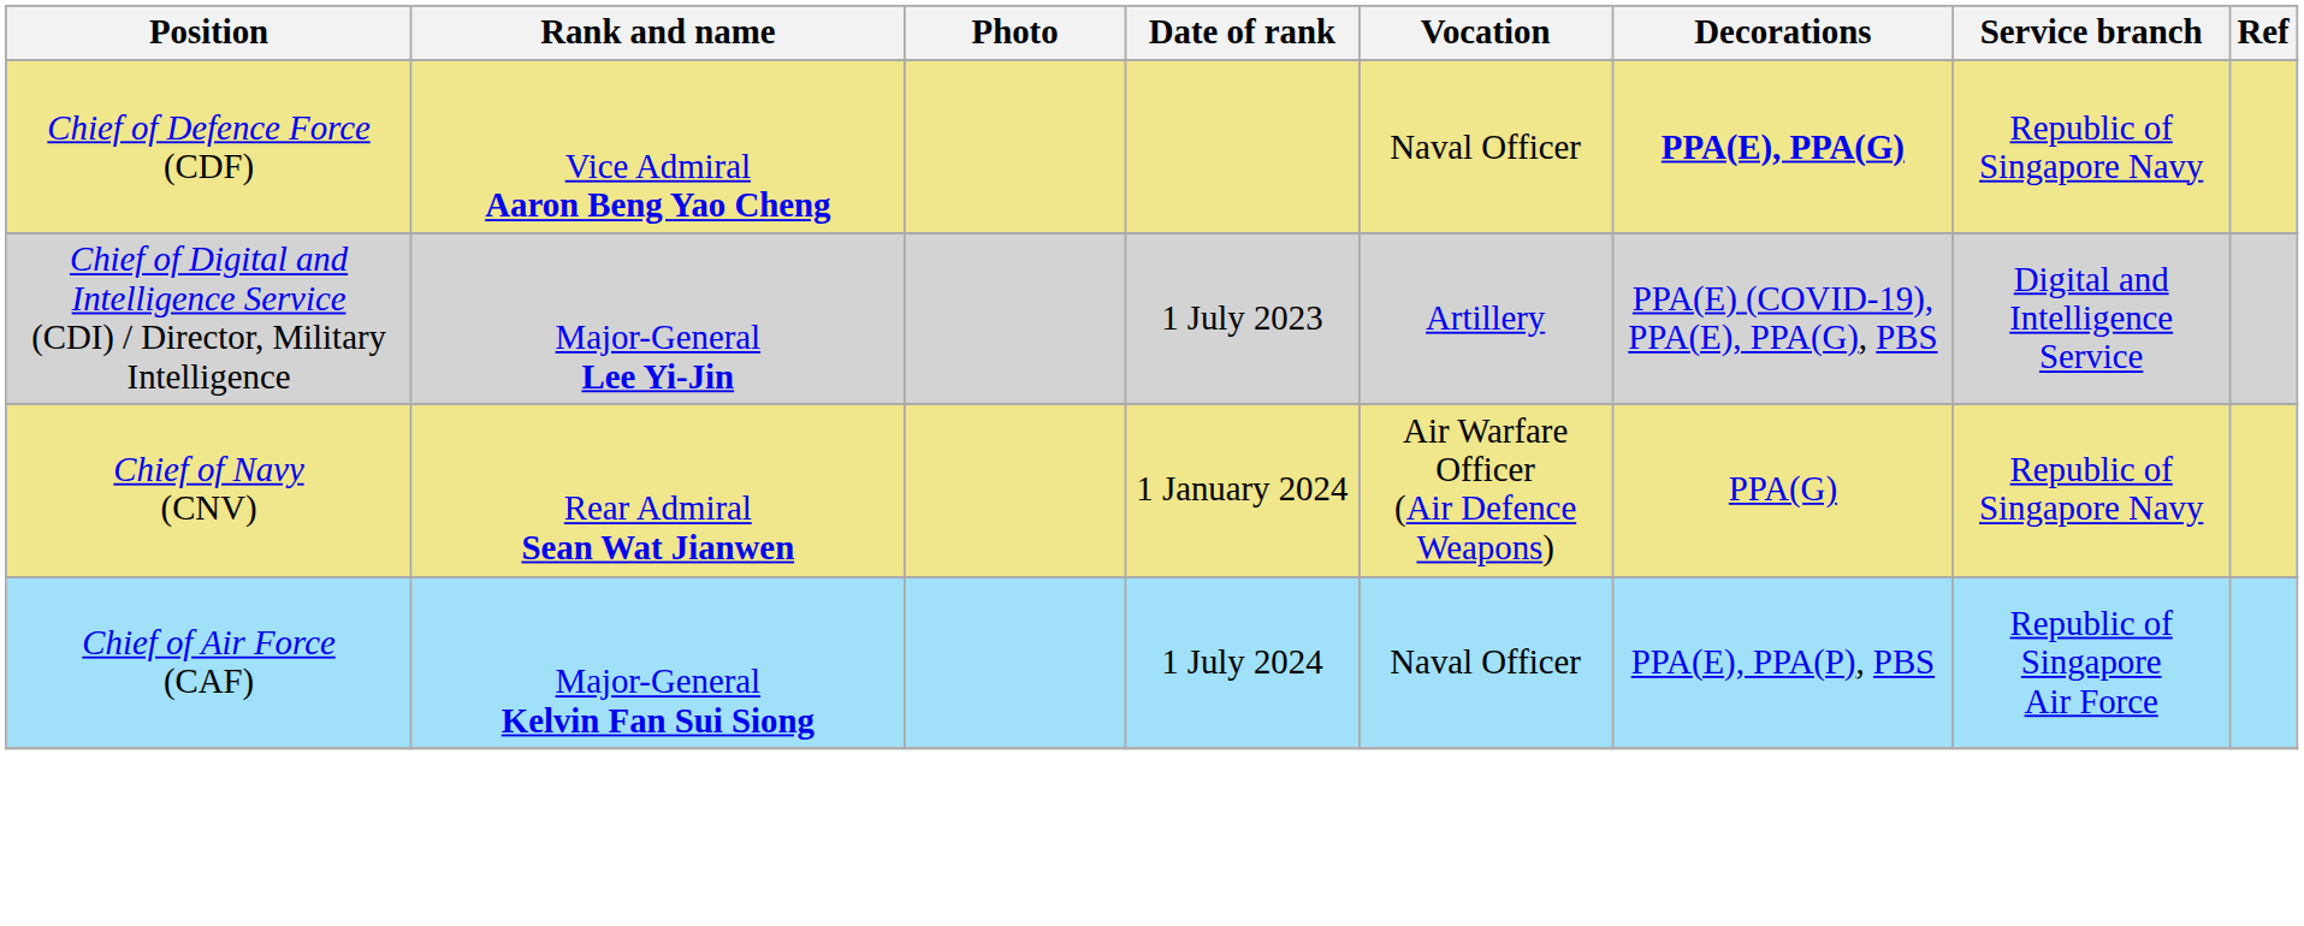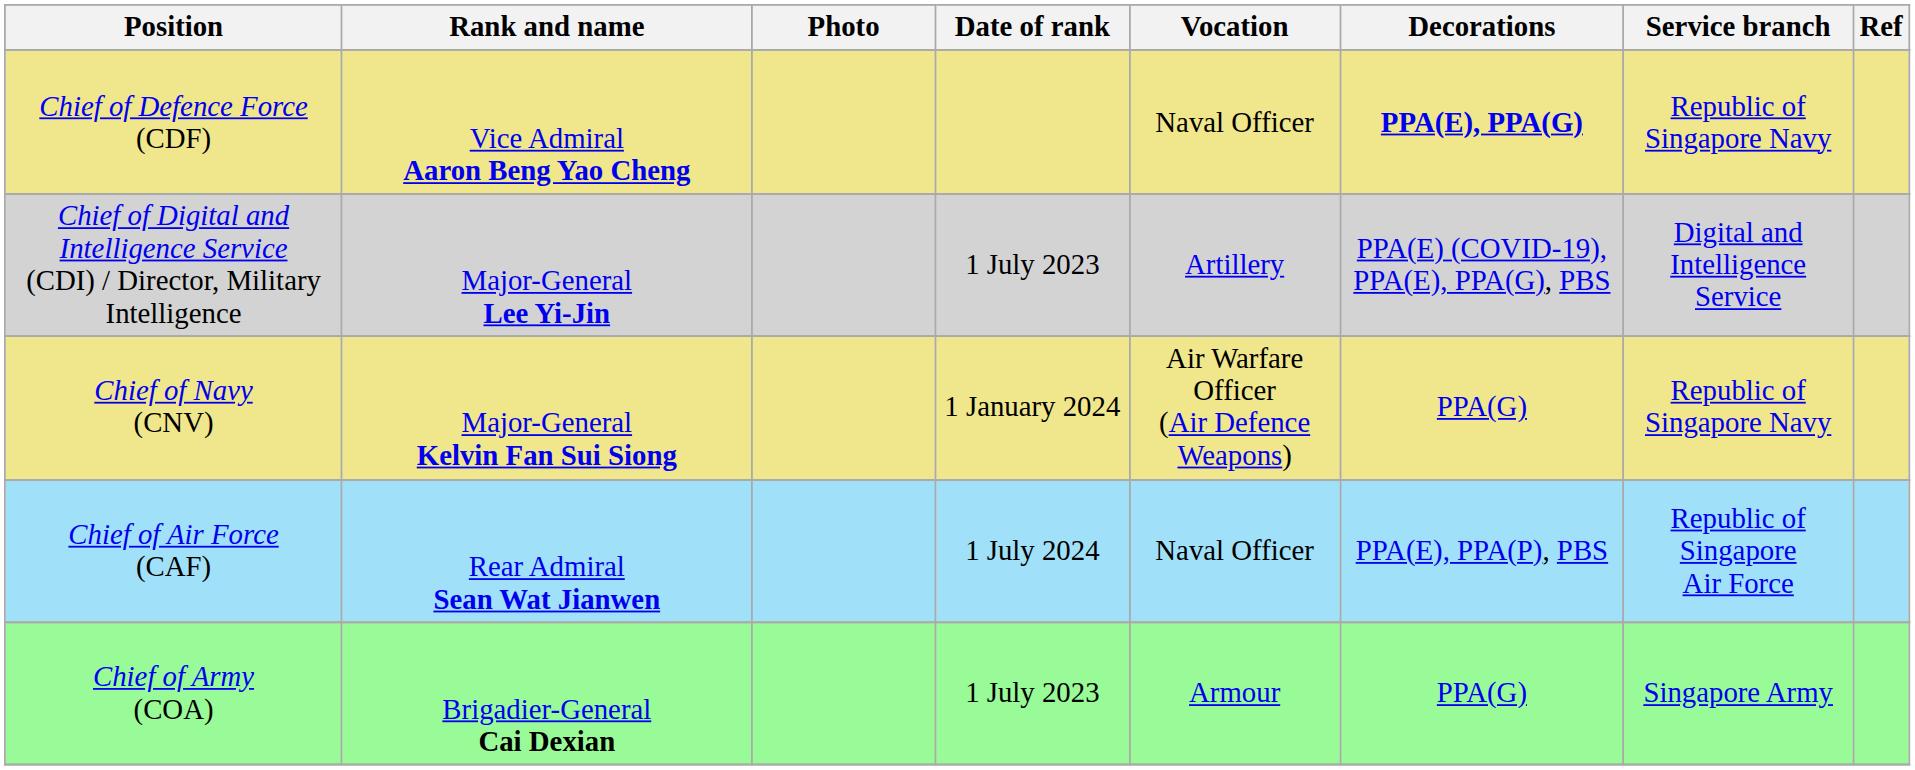Chief of Navy (CNV) | Rank and name: Rear Admiral Sean Wat Jianwen -> Major-General Kelvin Fan Sui Siong
Chief of Air Force (CAF) | Rank and name: Major-General Kelvin Fan Sui Siong -> Rear Admiral Sean Wat Jianwen
+ row: Chief of Army (COA) | Brigadier-General Cai Dexian | 1 July 2023 | Armour | PPA(G) | Singapore Army
